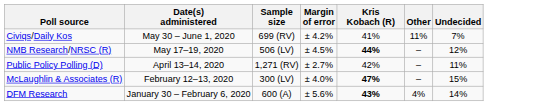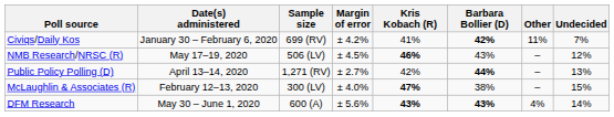+ column: Barbara Bollier (D) | 42% | 43% | 44% | 38% | 43%
Civiqs/Daily Kos | Date(s) administered: May 30 – June 1, 2020 -> January 30 – February 6, 2020
NMB Research/NRSC (R) | Kris Kobach (R): 44% -> 46%
Public Policy Polling (D) | Undecided: 11% -> 13%
DFM Research | Date(s) administered: January 30 – February 6, 2020 -> May 30 – June 1, 2020
